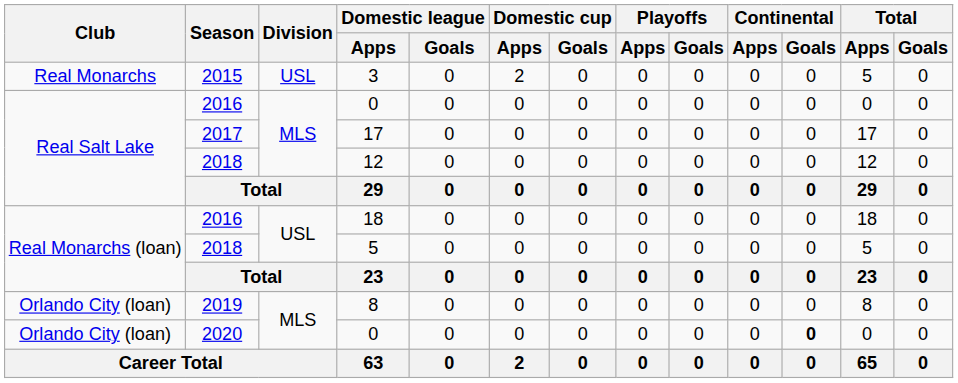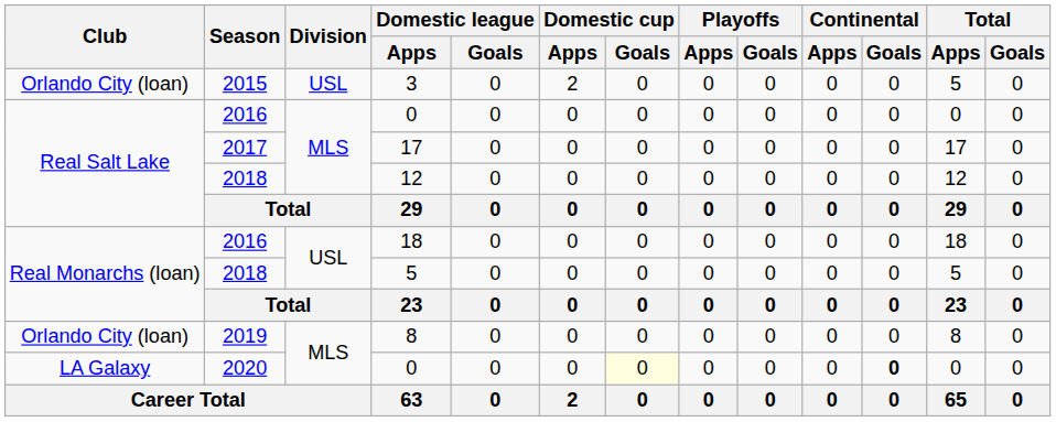3 | Club: Real Monarchs -> Orlando City (loan)
2020 / 0 | Club: Orlando City (loan) -> LA Galaxy
2020 / 0 | Domestic cup / Goals: no background -> lightyellow background
